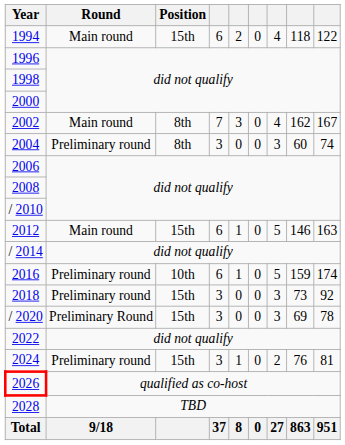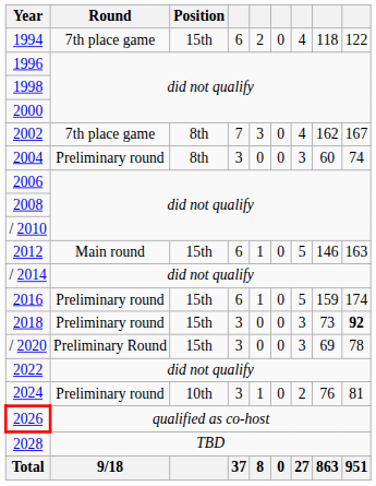1994 | Round: Main round -> 7th place game
2002 | Round: Main round -> 7th place game
2016 | Position: 10th -> 15th
2018 | column 9: normal -> bold
2024 | Position: 15th -> 10th
